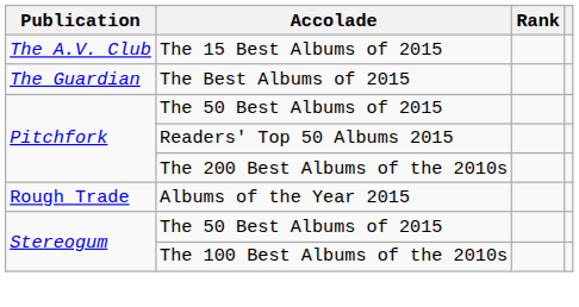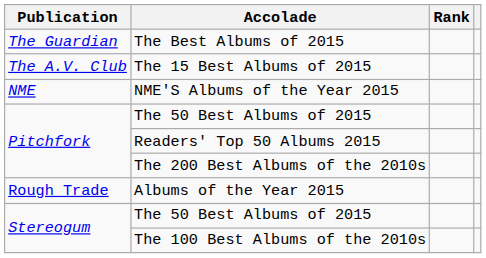rows swapped: The 15 Best Albums of 2015 <-> The Best Albums of 2015
+ row: NME | NME'S Albums of the Year 2015
